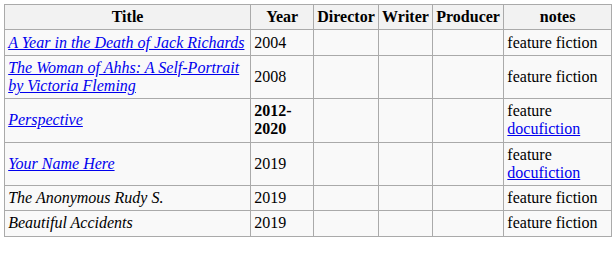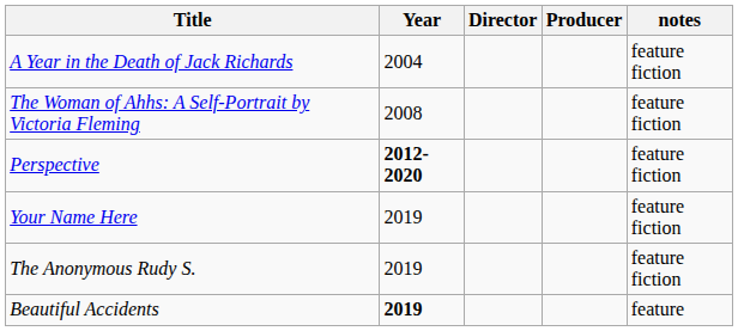- column: Writer
Perspective | notes: feature docufiction -> feature fiction
Your Name Here | notes: feature docufiction -> feature fiction
Beautiful Accidents | Year: normal -> bold
Beautiful Accidents | notes: feature fiction -> feature
